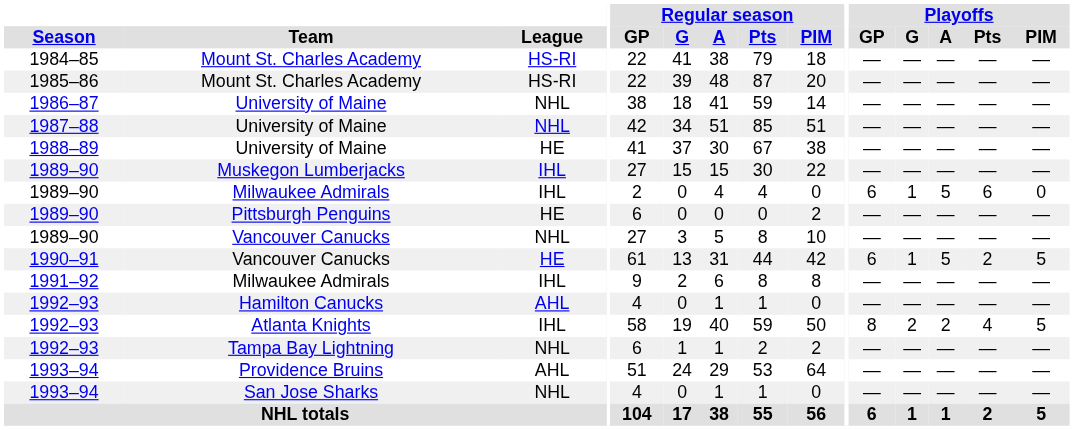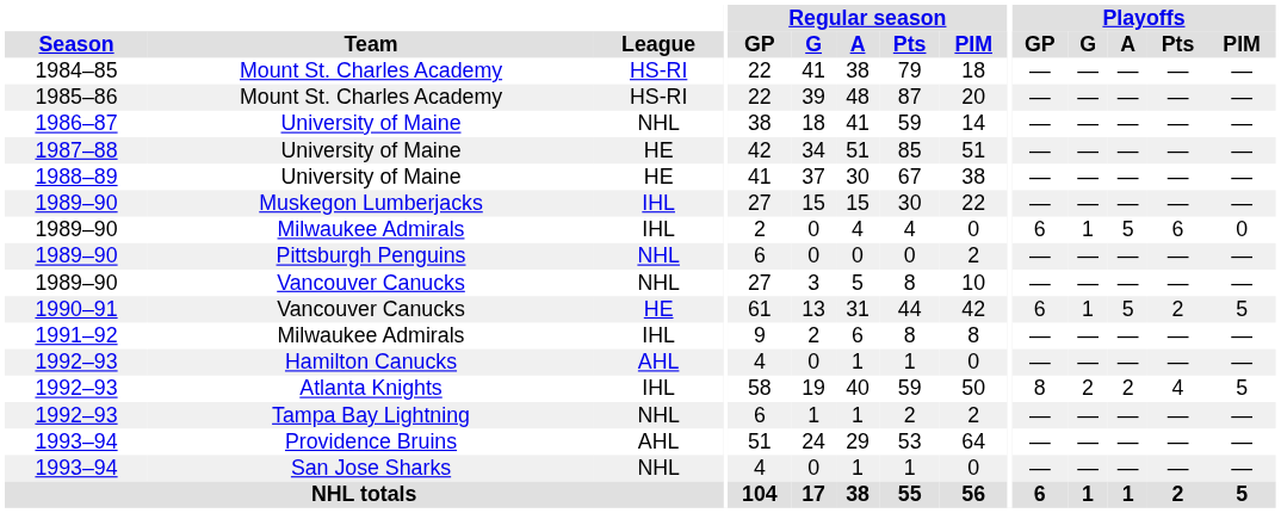1987–88 / University of Maine | League: NHL -> HE
Pittsburgh Penguins | League: HE -> NHL
